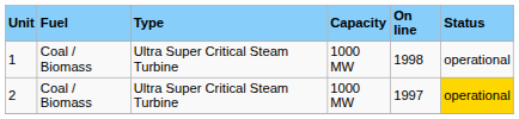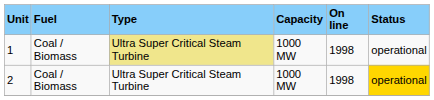1 | Type: no background -> khaki background
2 | On line: 1997 -> 1998
